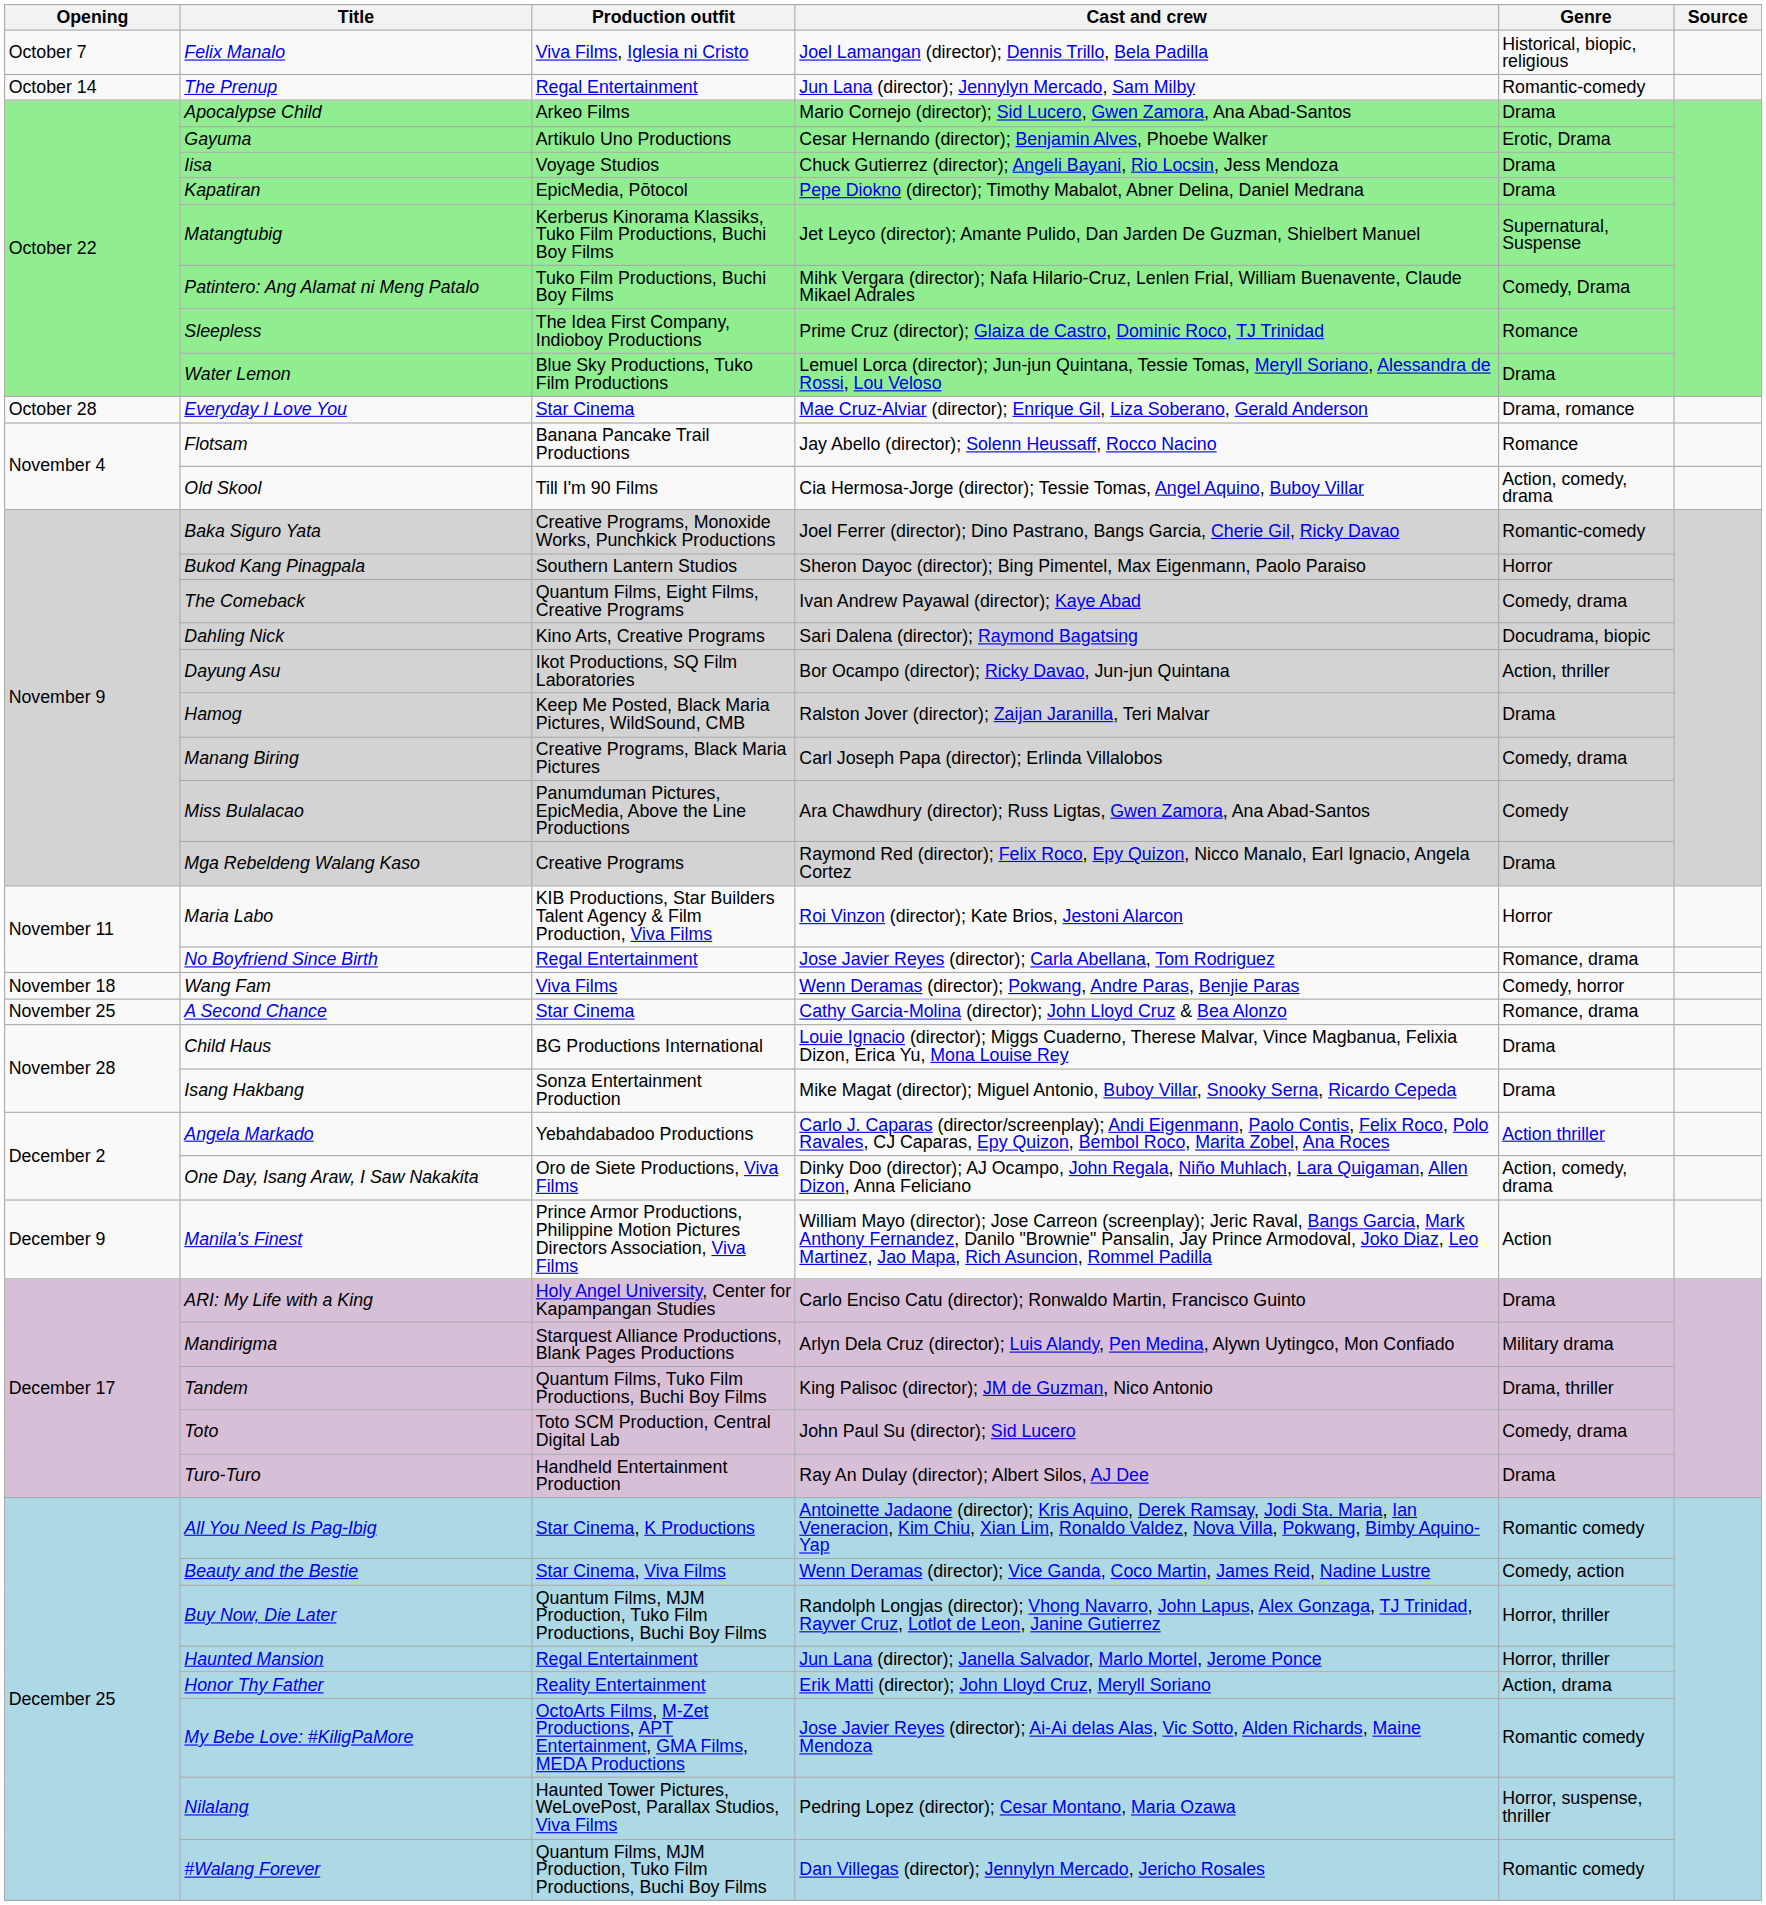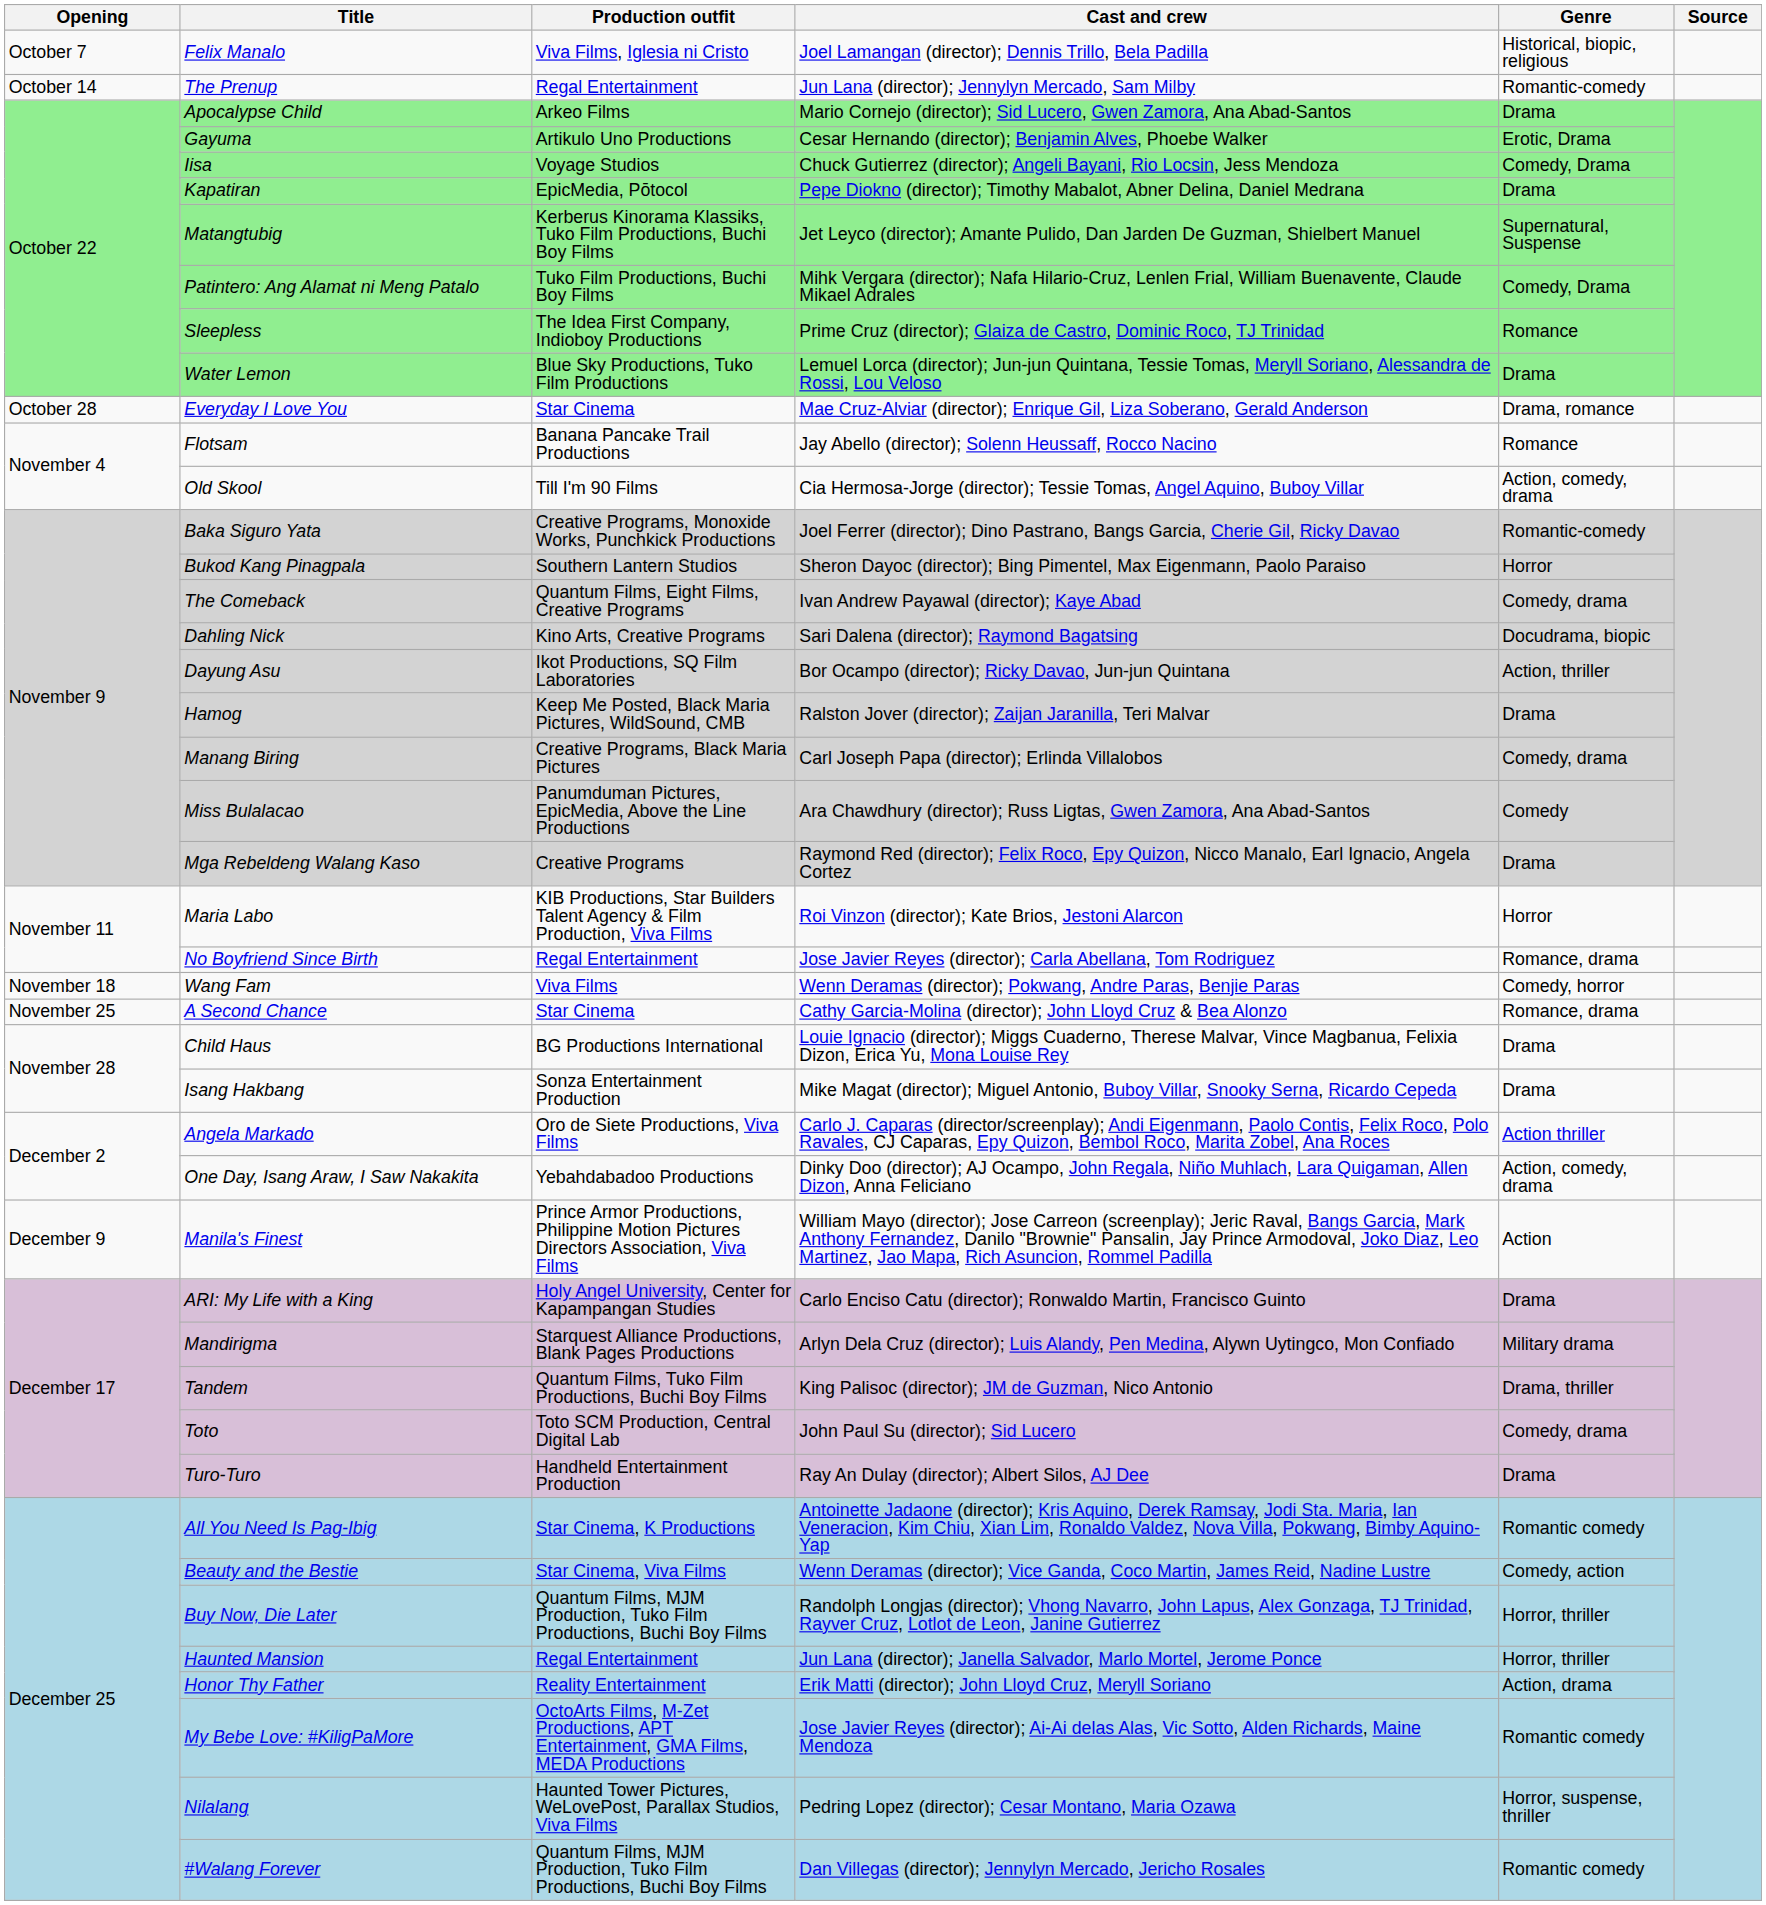Iisa | Genre: Drama -> Comedy, Drama
Angela Markado | Production outfit: Yebahdabadoo Productions -> Oro de Siete Productions, Viva Films
One Day, Isang Araw, I Saw Nakakita | Production outfit: Oro de Siete Productions, Viva Films -> Yebahdabadoo Productions
